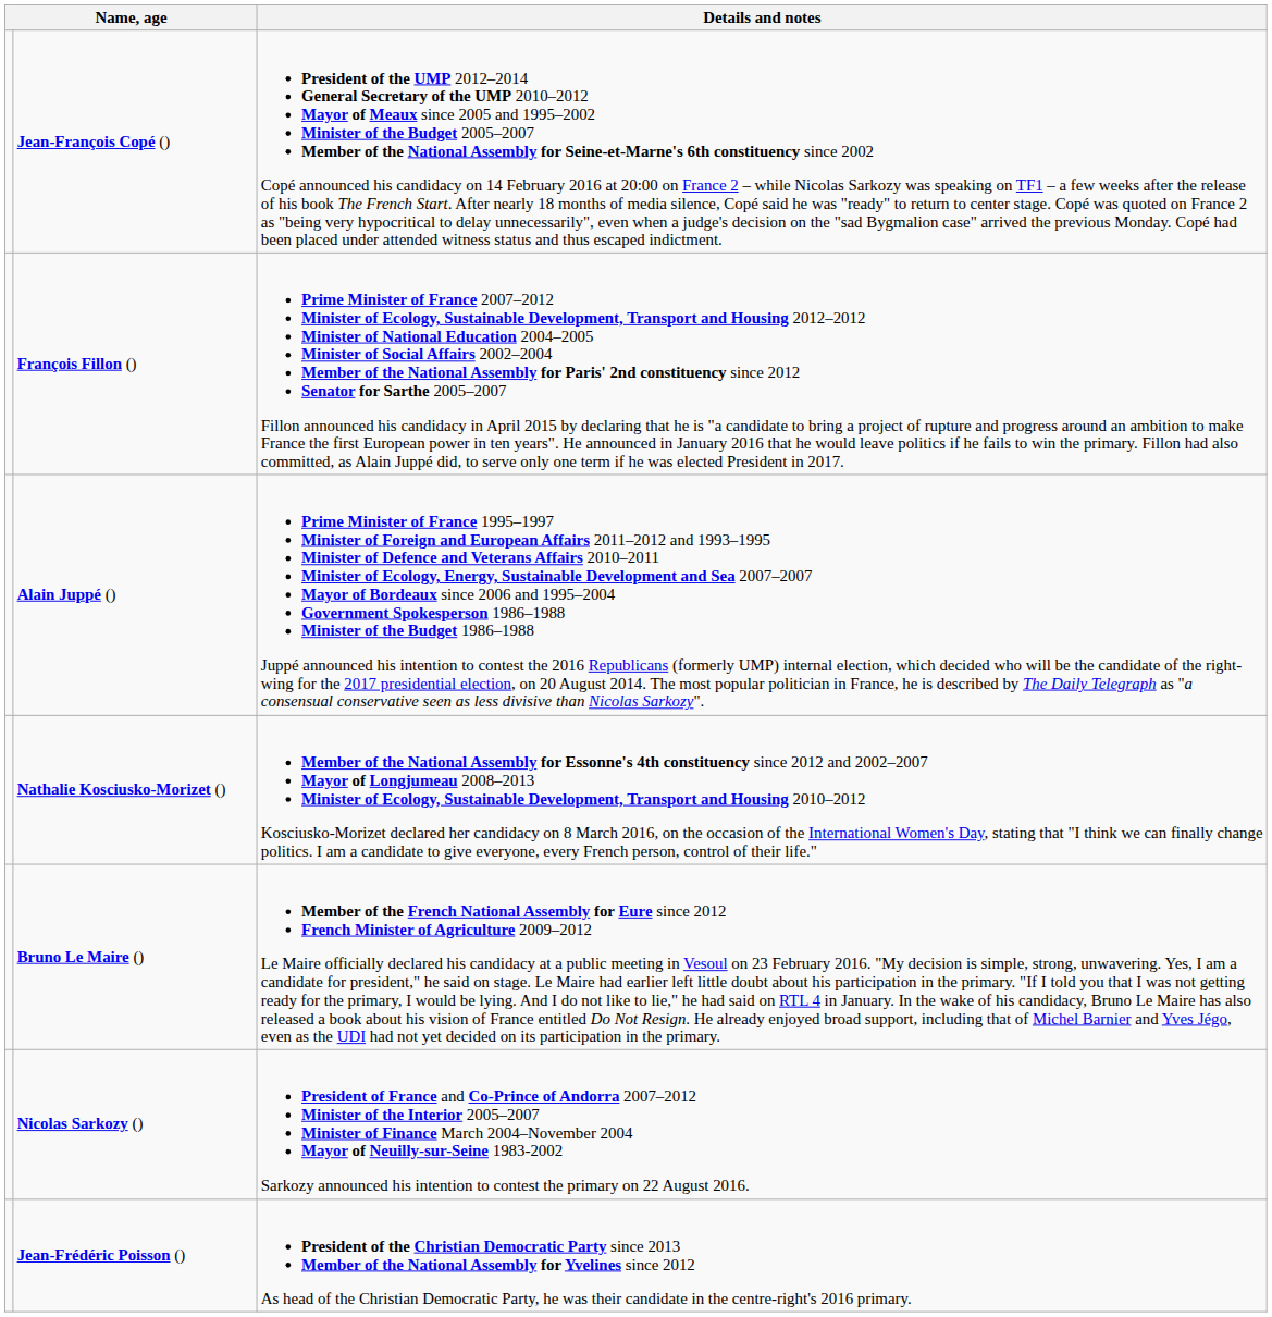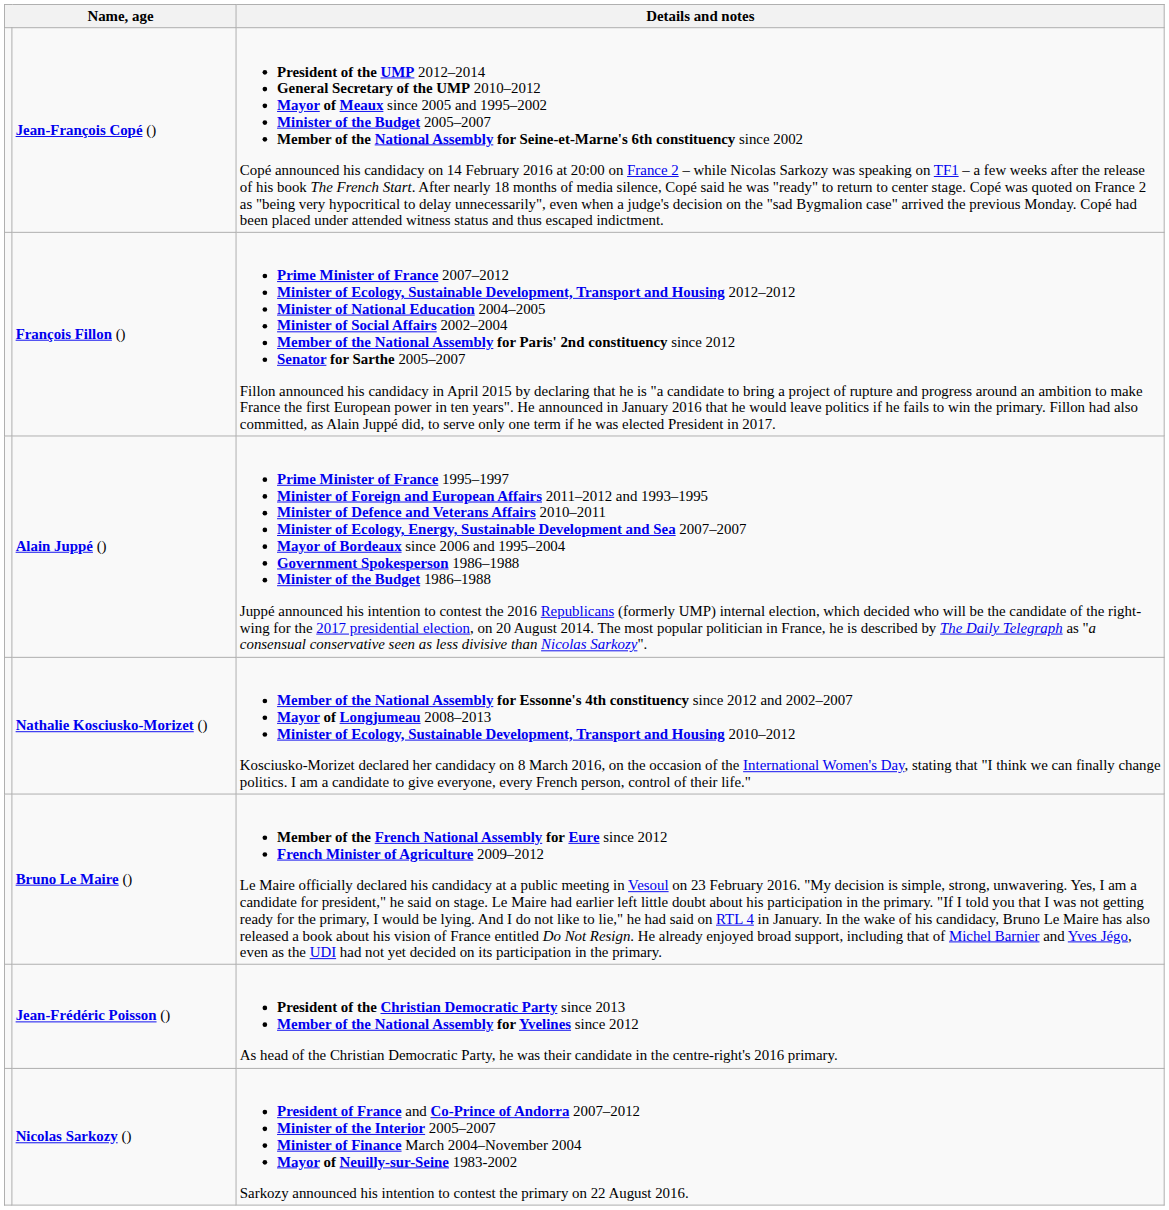rows swapped: Jean-Frédéric Poisson () <-> Nicolas Sarkozy ()
